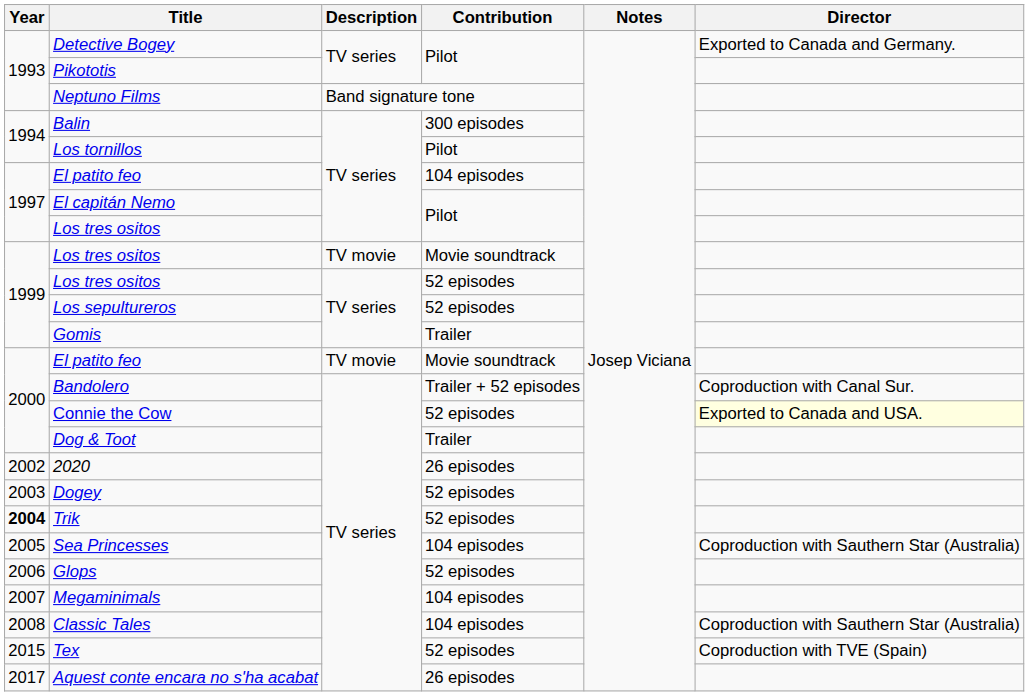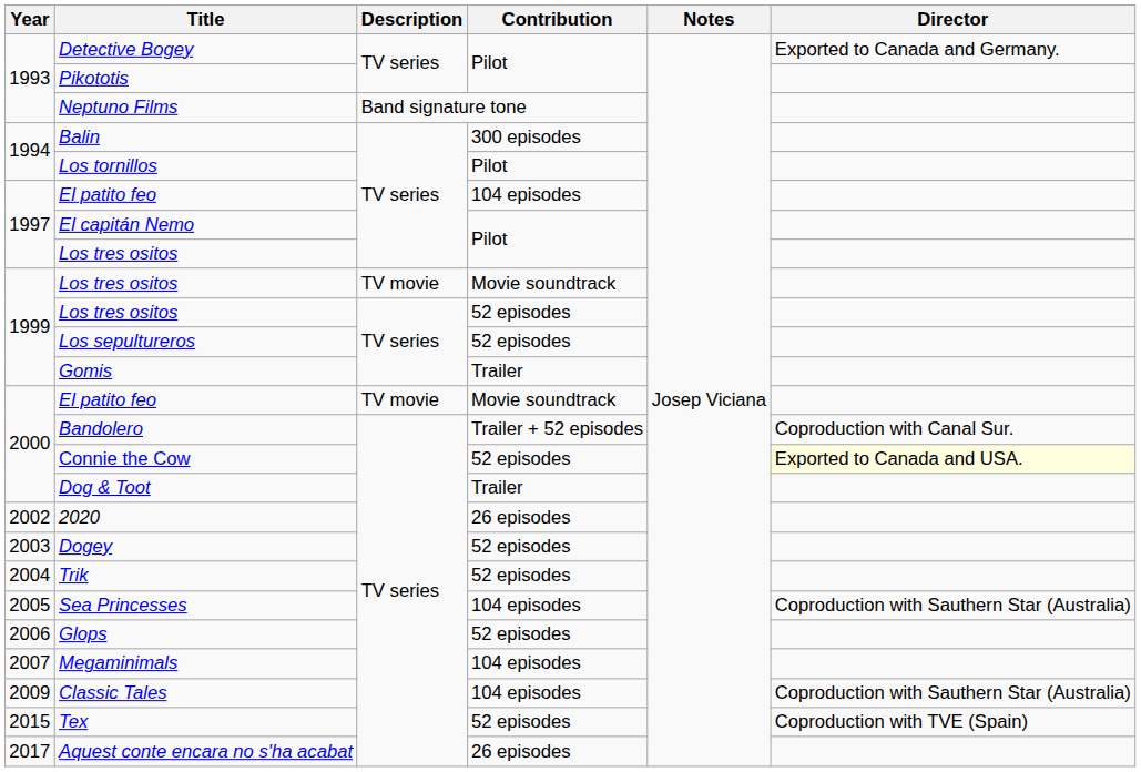Trik | Year: bold -> normal
Classic Tales | Year: 2008 -> 2009
